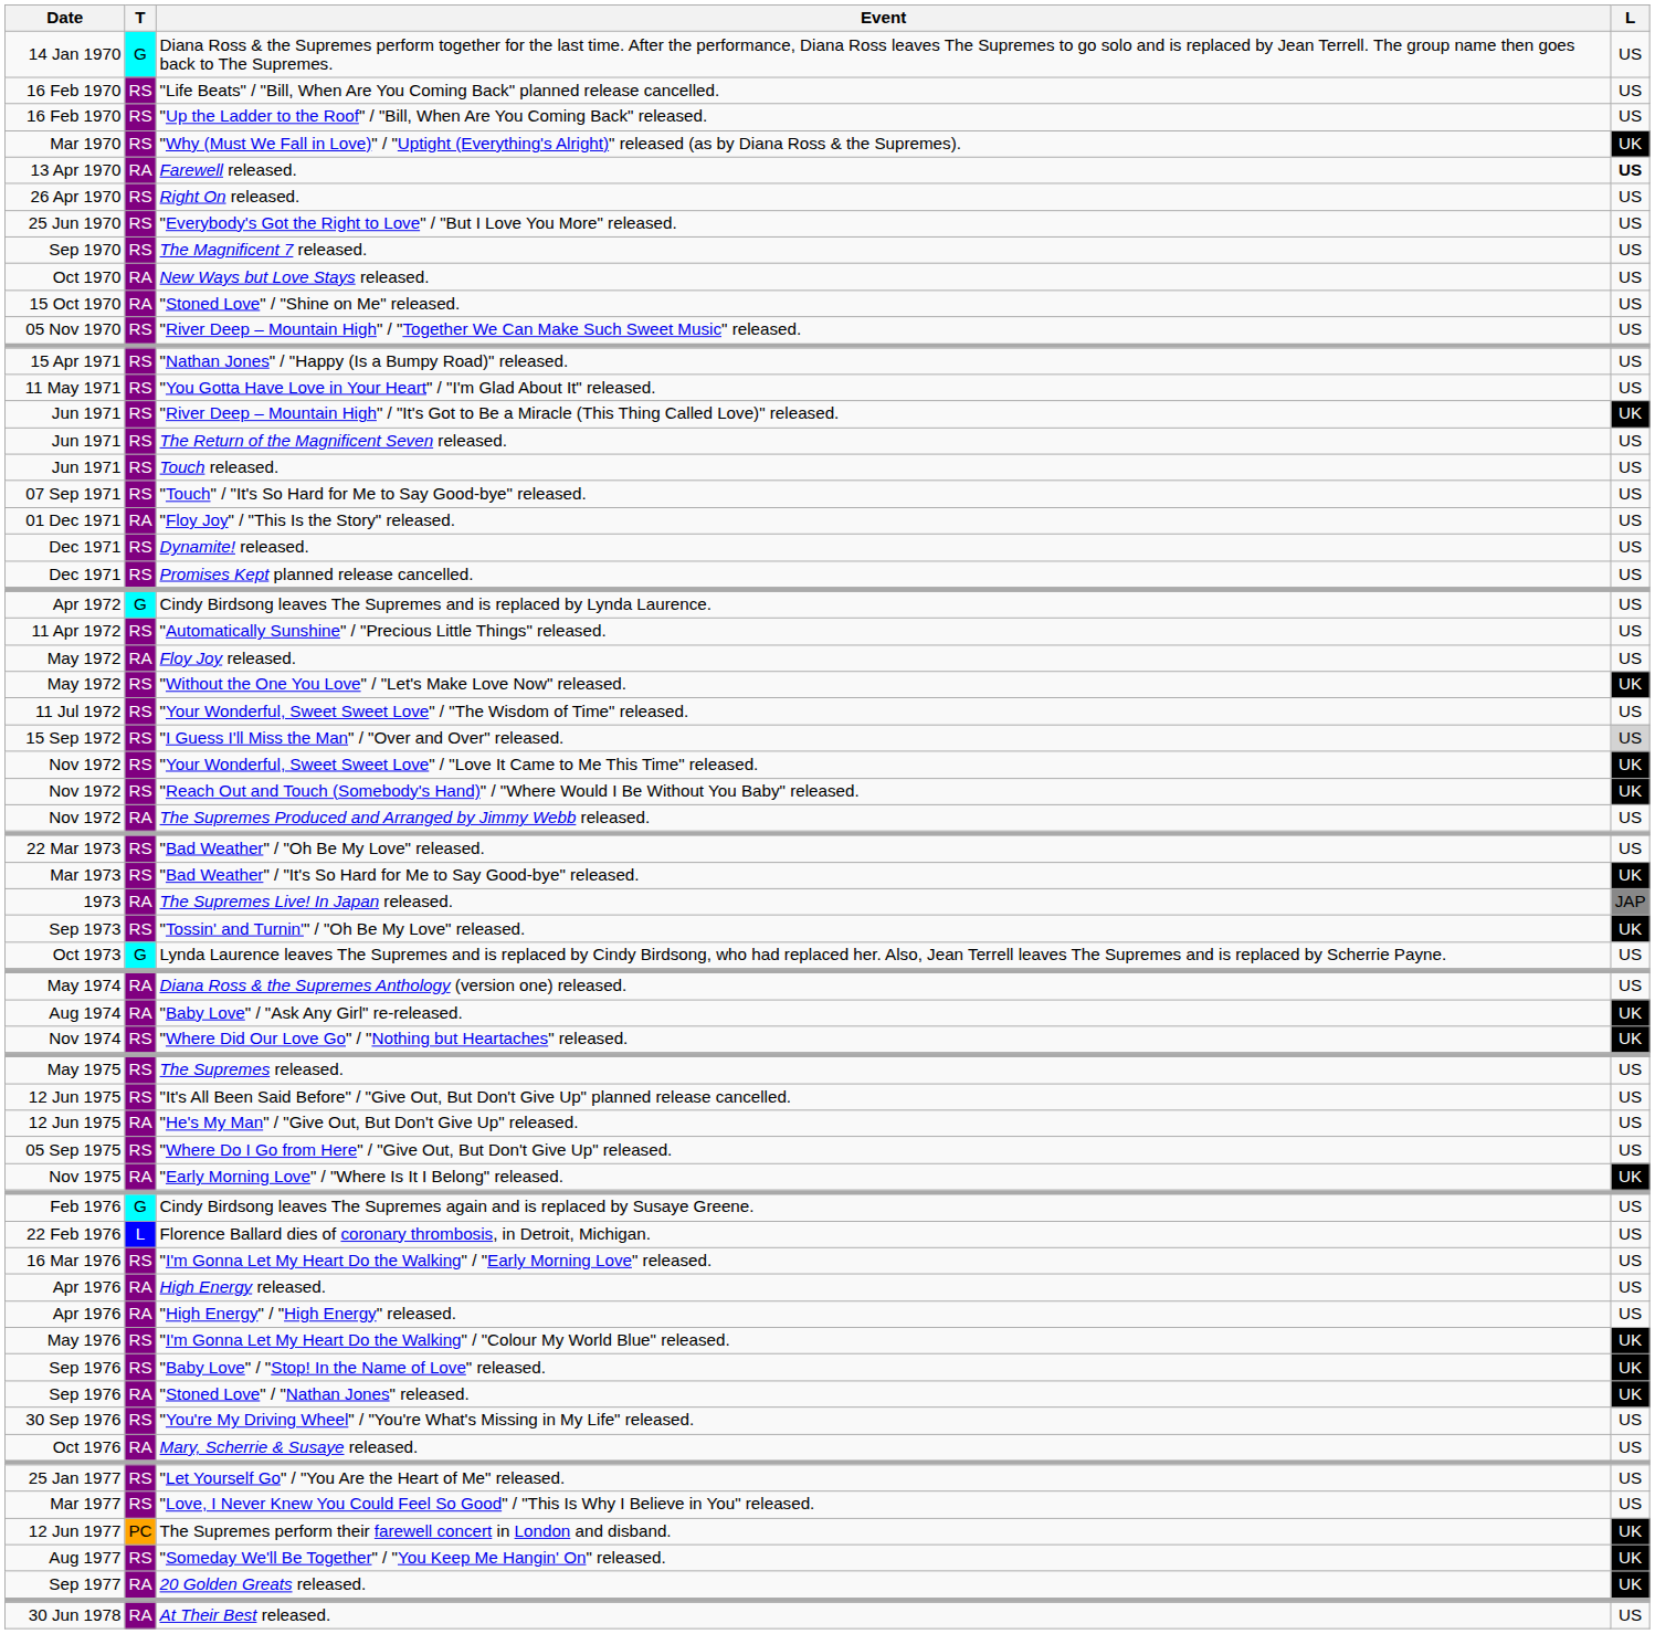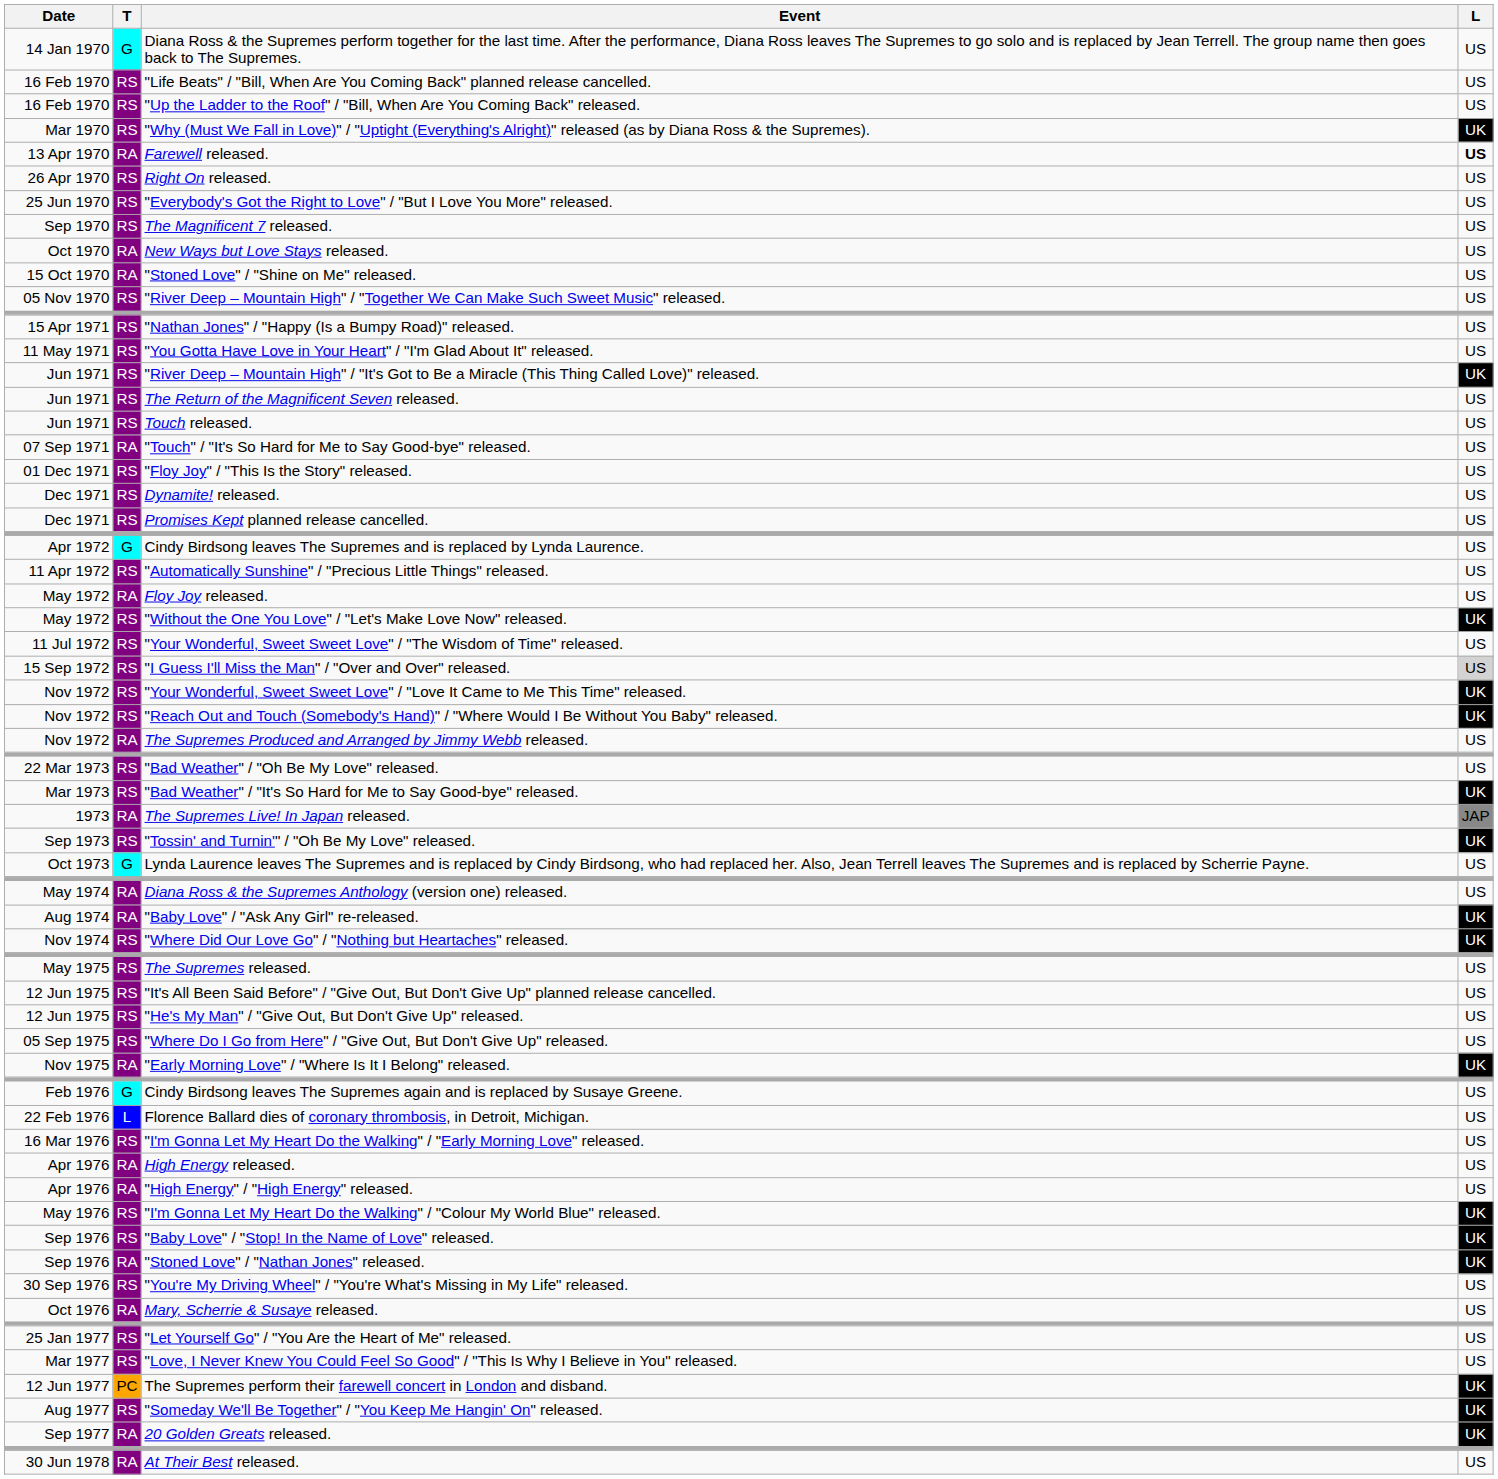"Touch" / "It's So Hard for Me to Say Good-bye" released. | T: RS -> RA
"Floy Joy" / "This Is the Story" released. | T: RA -> RS
"He's My Man" / "Give Out, But Don't Give Up" released. | T: RA -> RS
